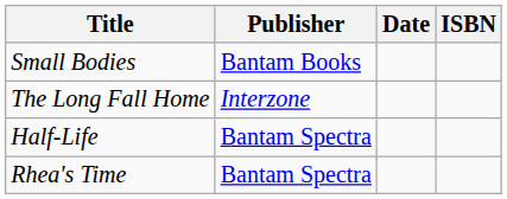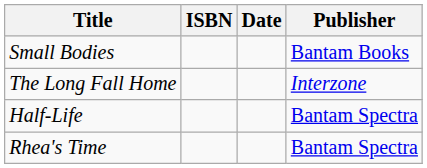columns swapped: Publisher <-> ISBN
